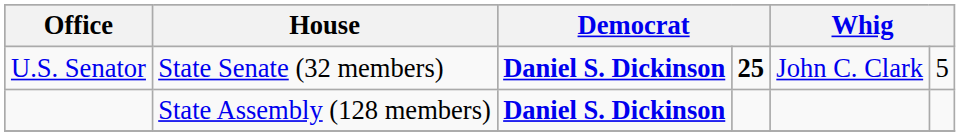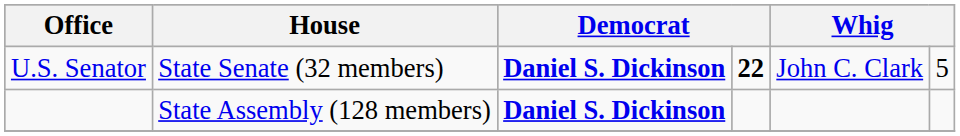U.S. Senator | column 4: 25 -> 22
